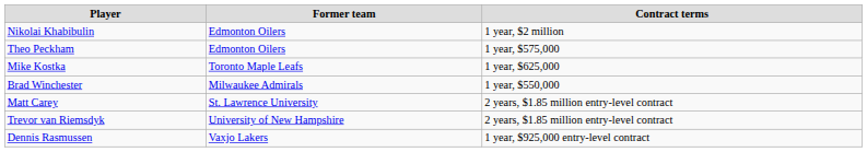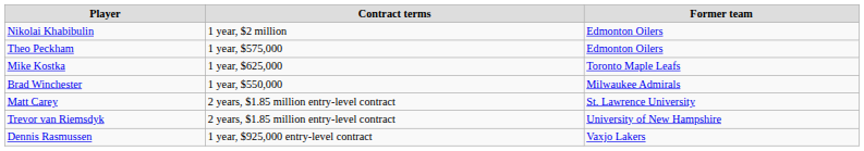columns swapped: Former team <-> Contract terms
